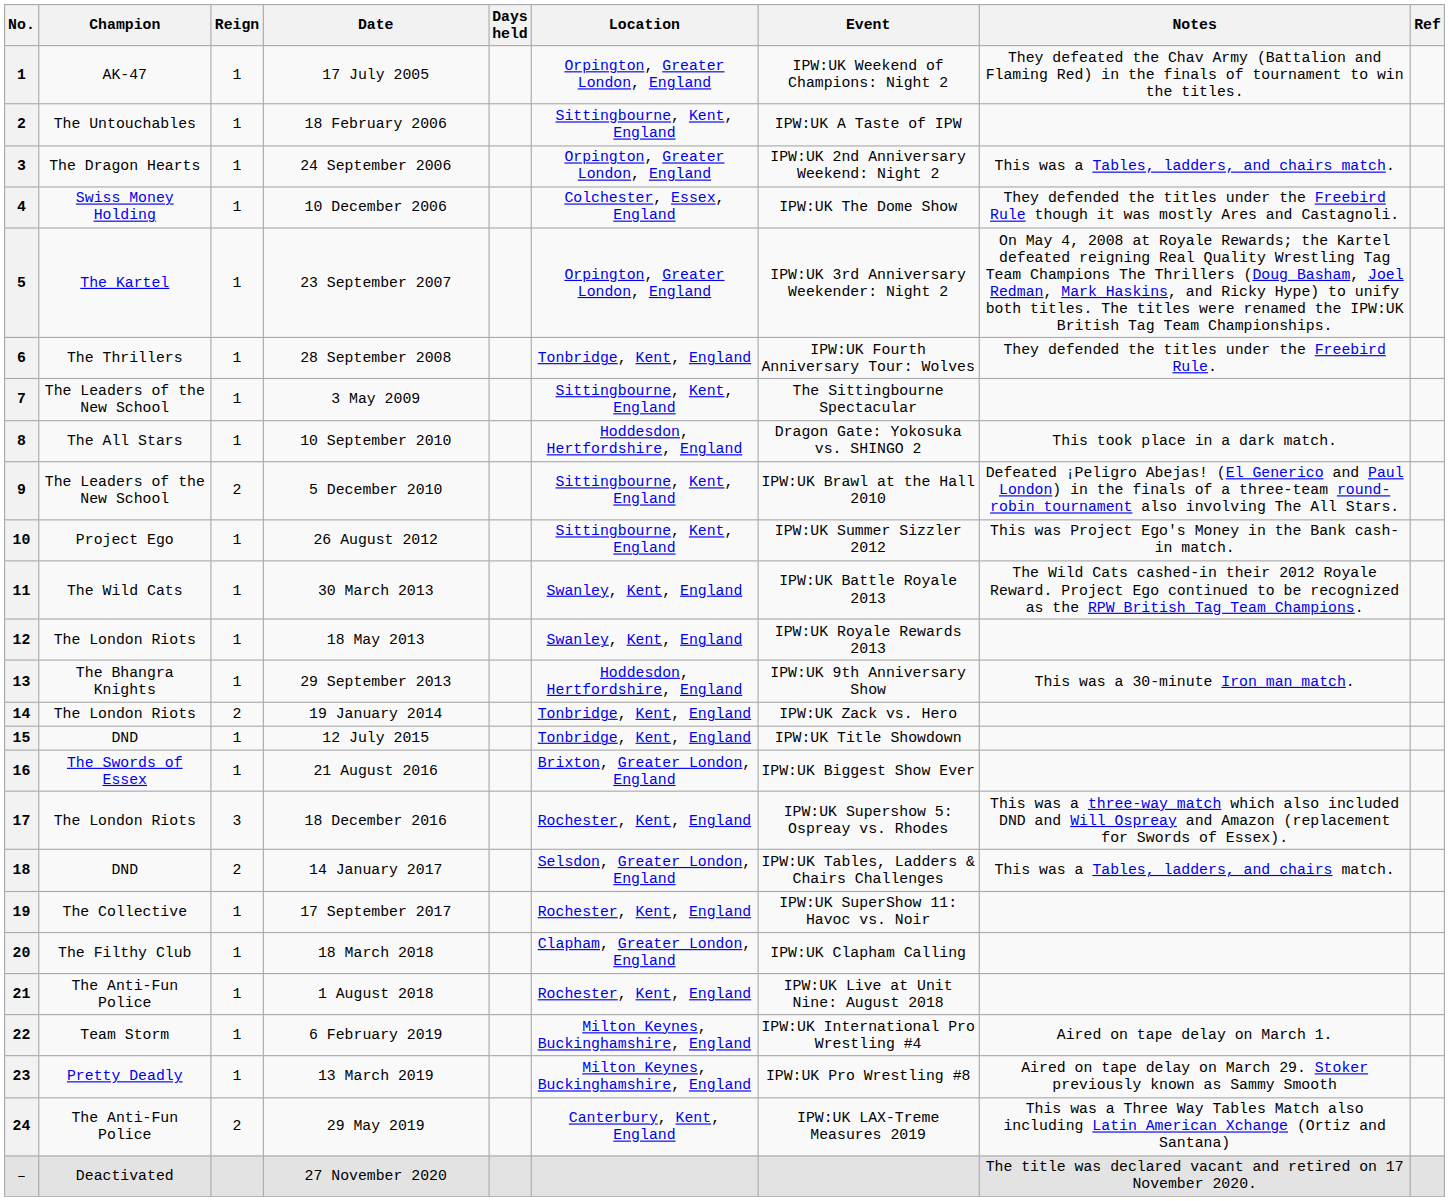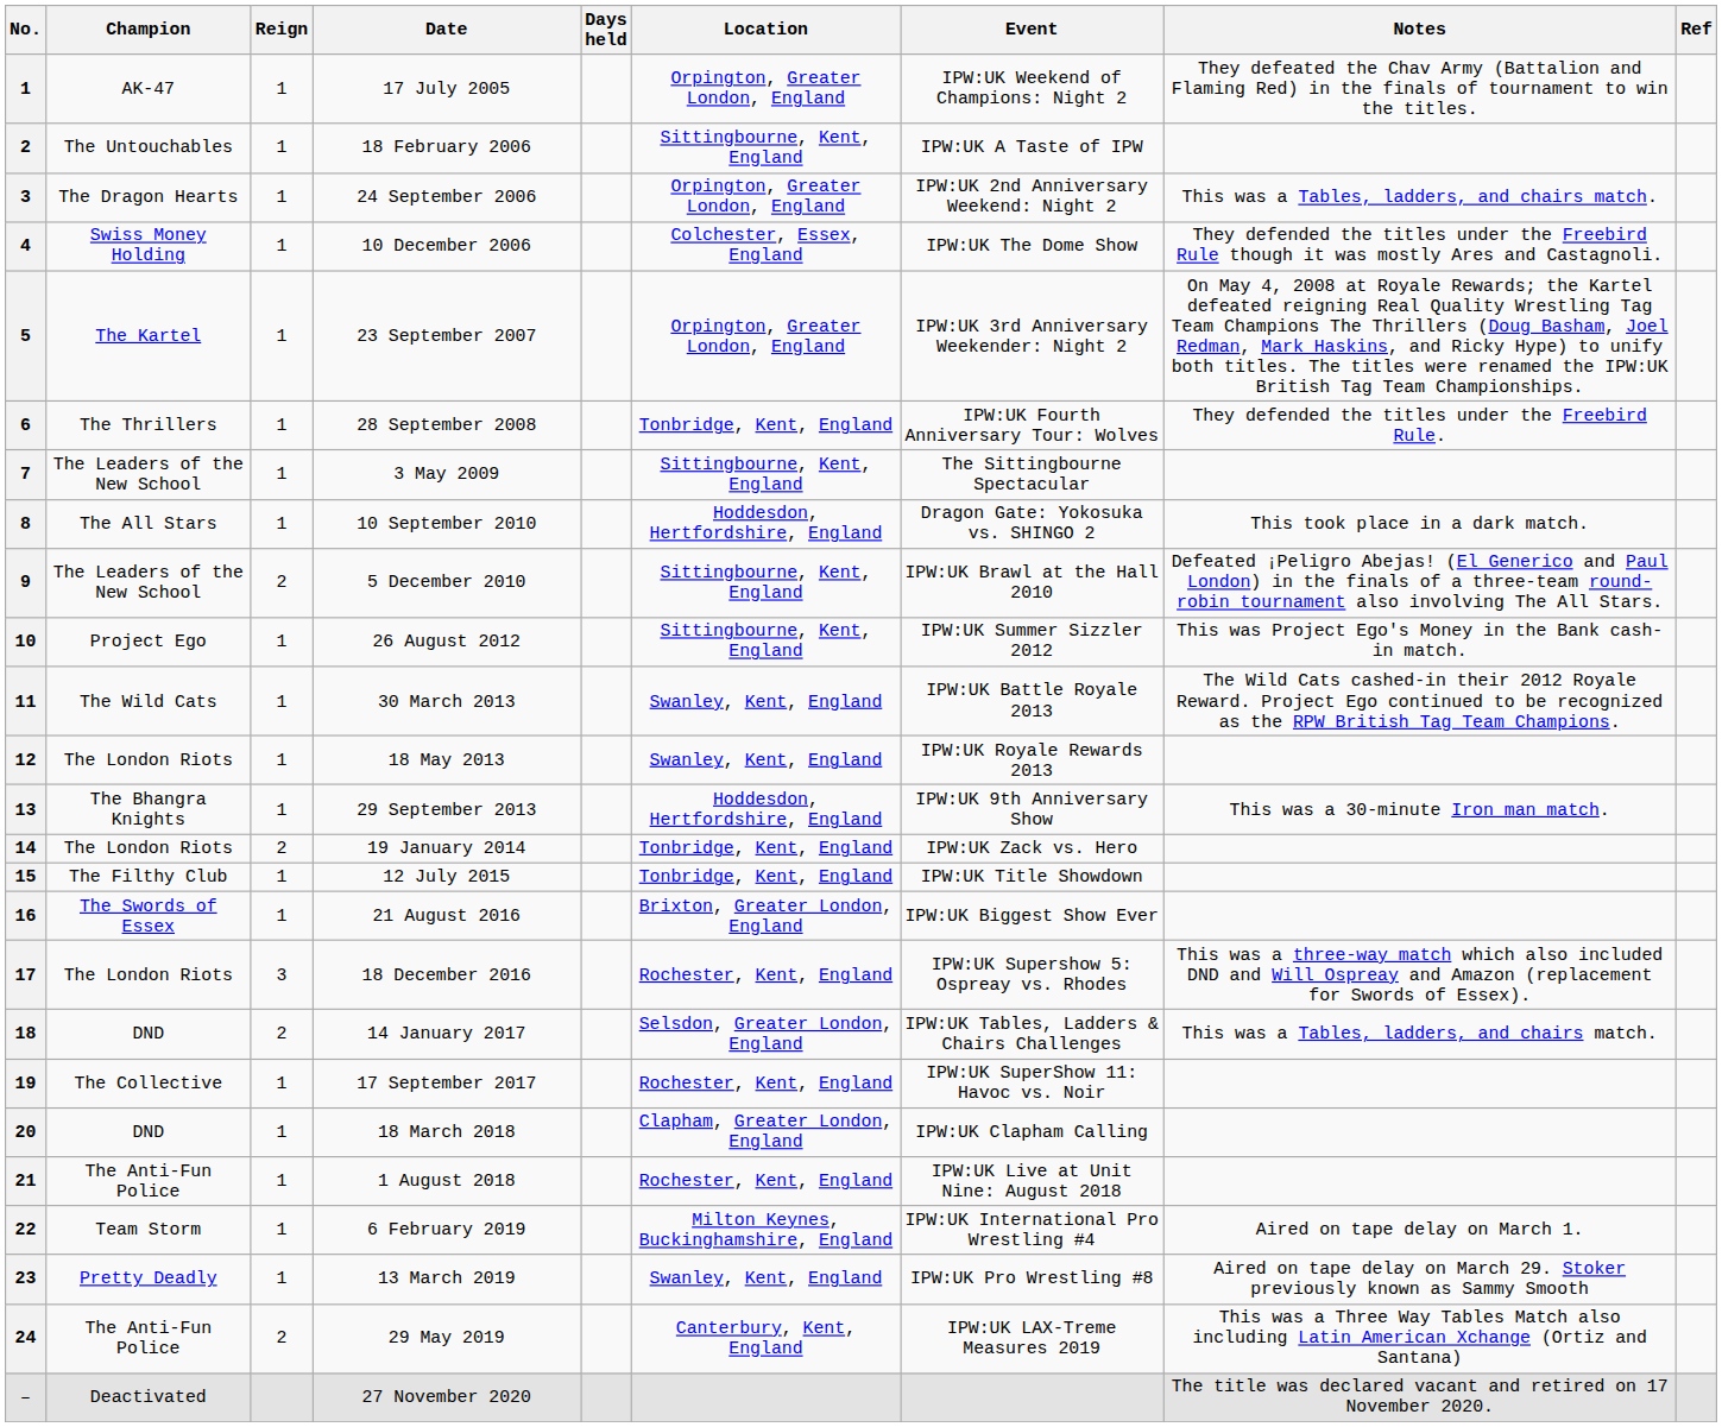12 July 2015 | Champion: DND -> The Filthy Club
18 March 2018 | Champion: The Filthy Club -> DND
13 March 2019 | Location: Milton Keynes, Buckinghamshire, England -> Swanley, Kent, England
